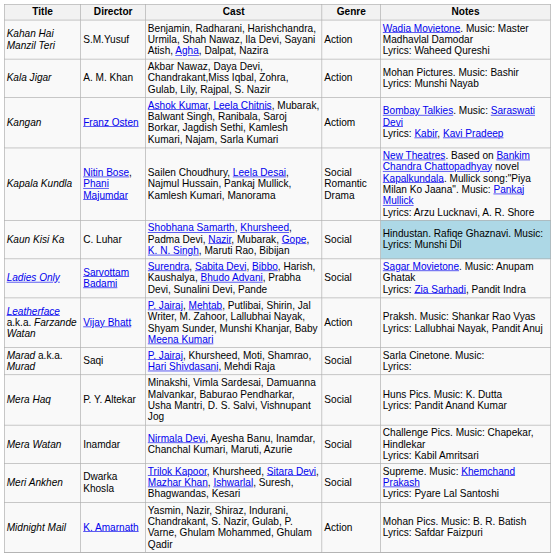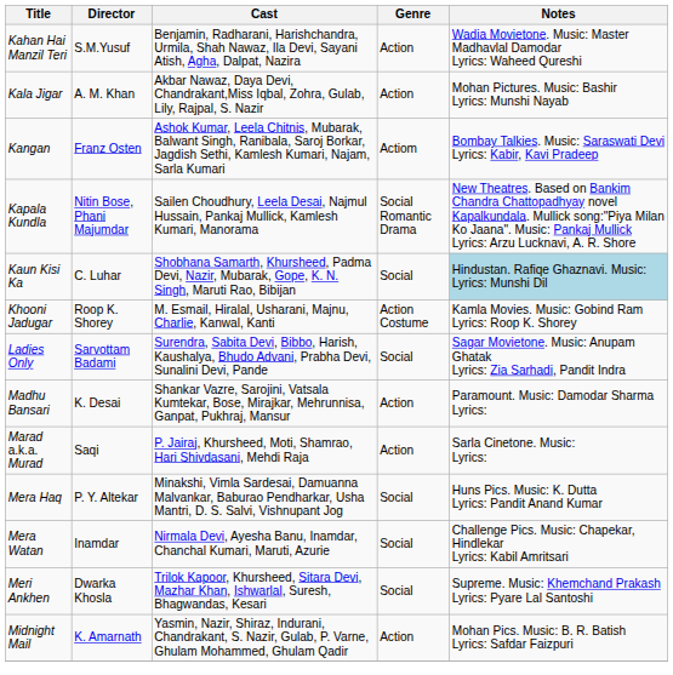+ row: Khooni Jadugar | Roop K. Shorey | M. Esmail, Hiralal, Usharani, Majnu, Charlie, Kanwal, Kanti | Action Costume | Kamla Movies. Music: Gobind Ram Lyrics: Roop K. Shorey
- row: Leatherface a.k.a. Farzande Watan | Vijay Bhatt | P. Jairaj, Mehtab, Putlibai, Shirin, Jal Writer, M. Zahoor, Lallubhai Nayak, Shyam Sunder, Munshi Khanjar, Baby Meena Kumari | Action | Praksh. Music: Shankar Rao Vyas Lyrics: Lallubhai Nayak, Pandit Anuj
+ row: Madhu Bansari | K. Desai | Shankar Vazre, Sarojini, Vatsala Kumtekar, Bose, Mirajkar, Mehrunnisa, Ganpat, Pukhraj, Mansur | Action | Paramount. Music: Damodar Sharma Lyrics:
Marad a.k.a. Murad | Genre: Social -> Action
